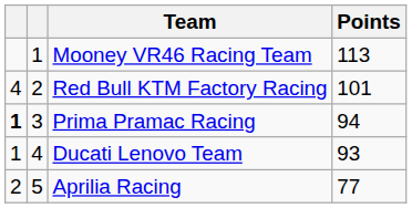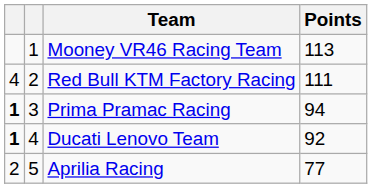Red Bull KTM Factory Racing | Points: 101 -> 111
Ducati Lenovo Team | column 1: normal -> bold
Ducati Lenovo Team | Points: 93 -> 92
